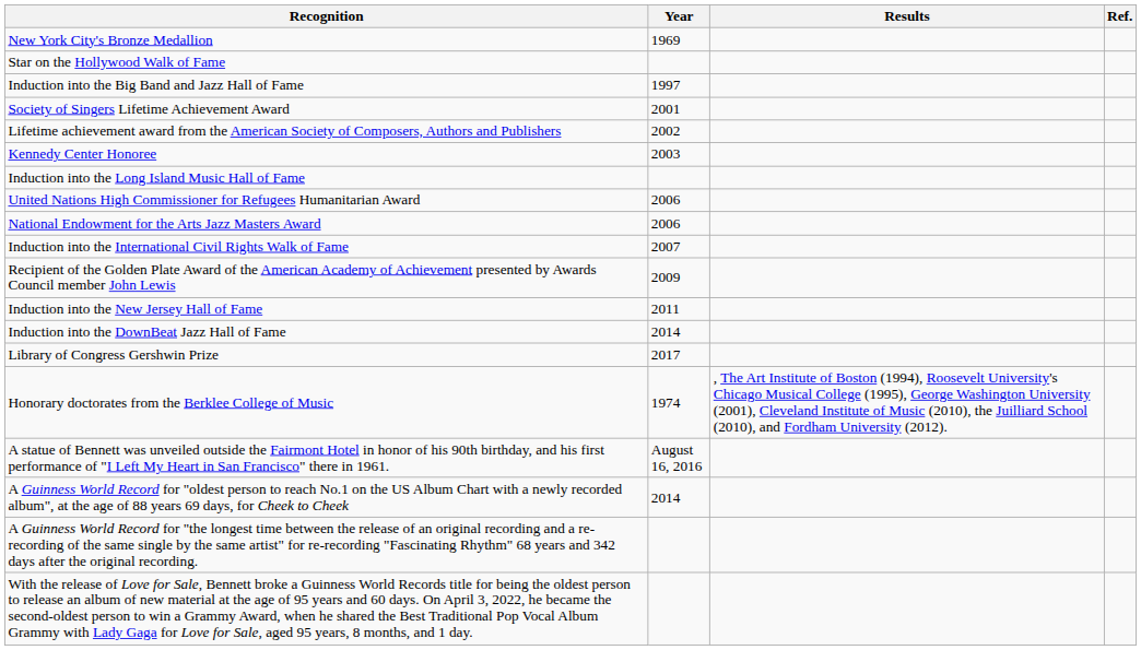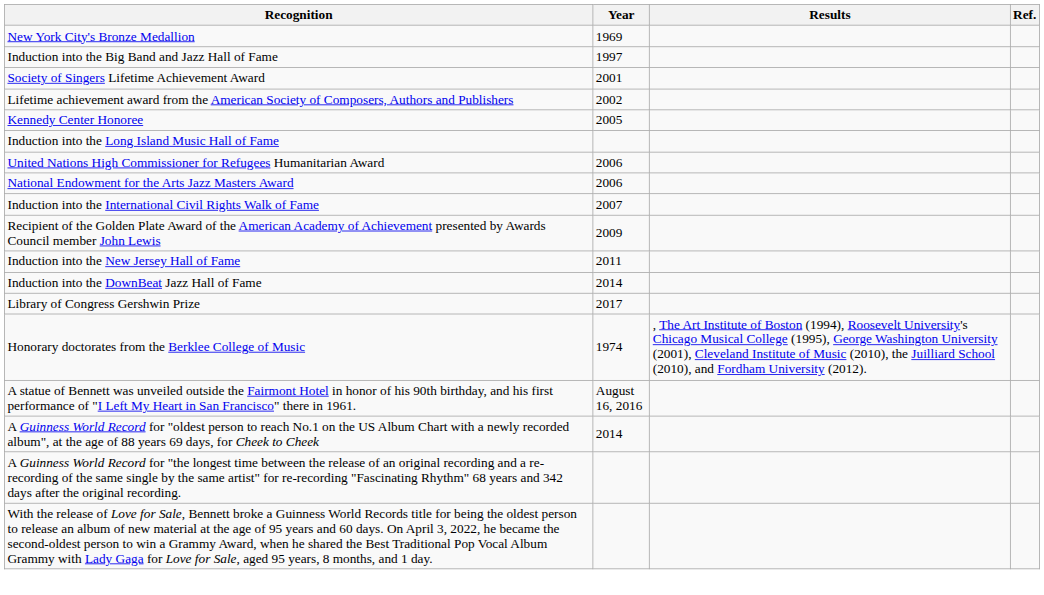- row: Star on the Hollywood Walk of Fame
Kennedy Center Honoree | Year: 2003 -> 2005
